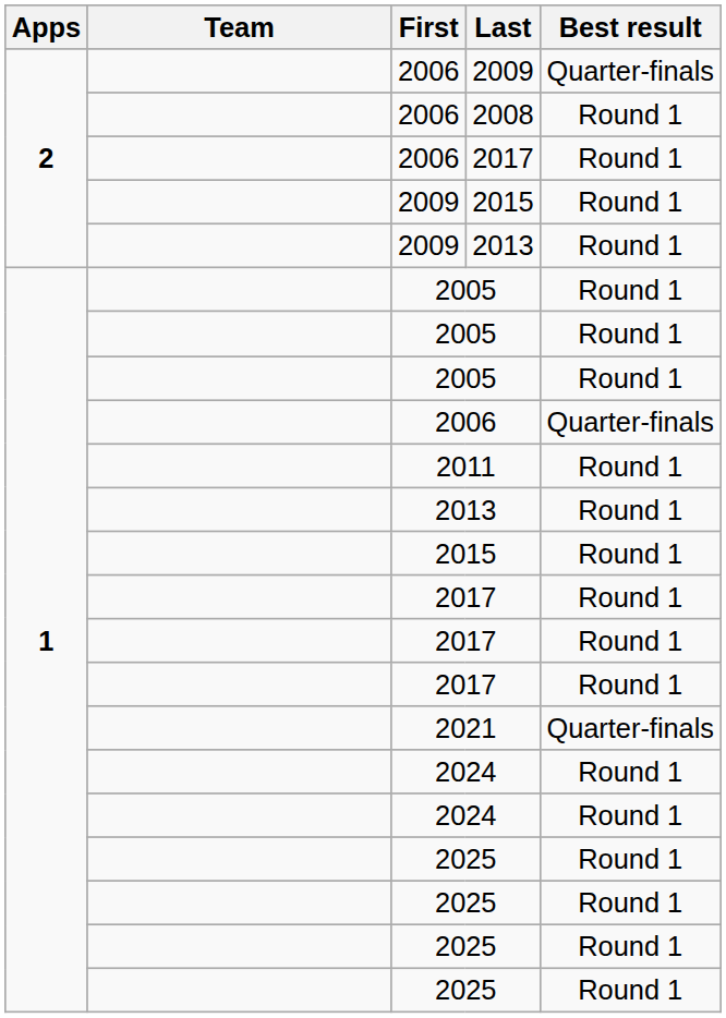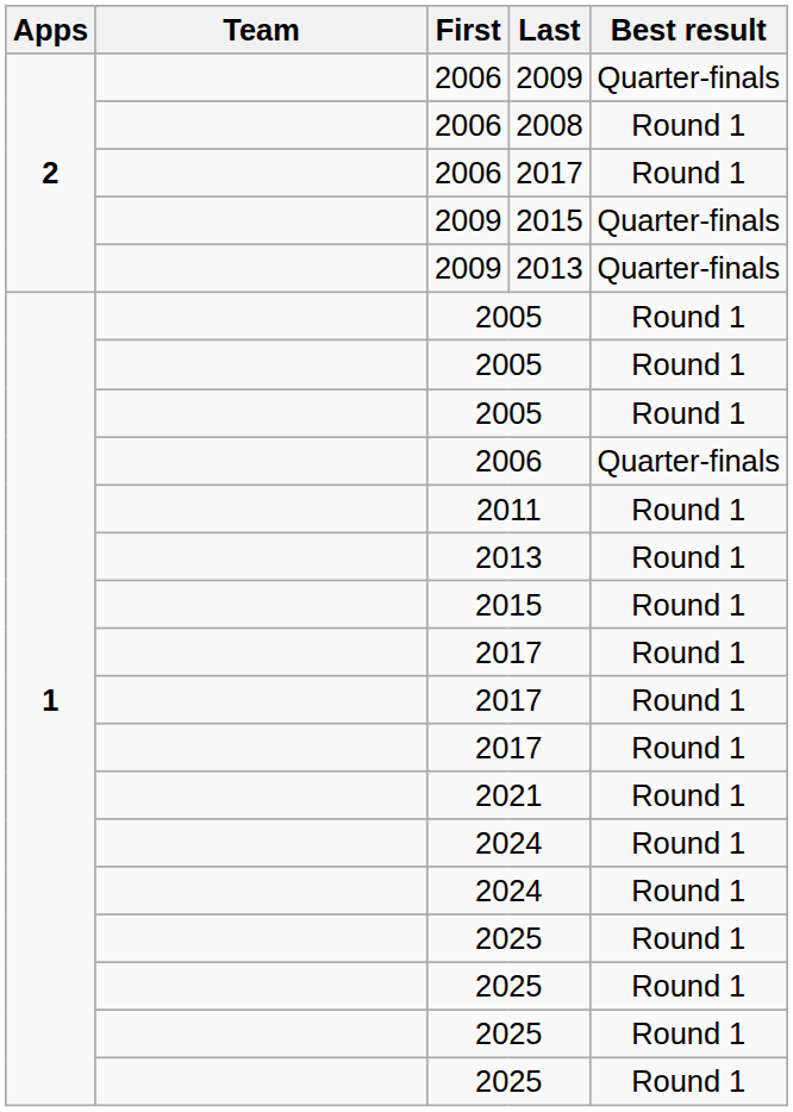2009 / 2015 | Best result: Round 1 -> Quarter-finals
2009 / 2013 | Best result: Round 1 -> Quarter-finals
2021 | Best result: Quarter-finals -> Round 1
